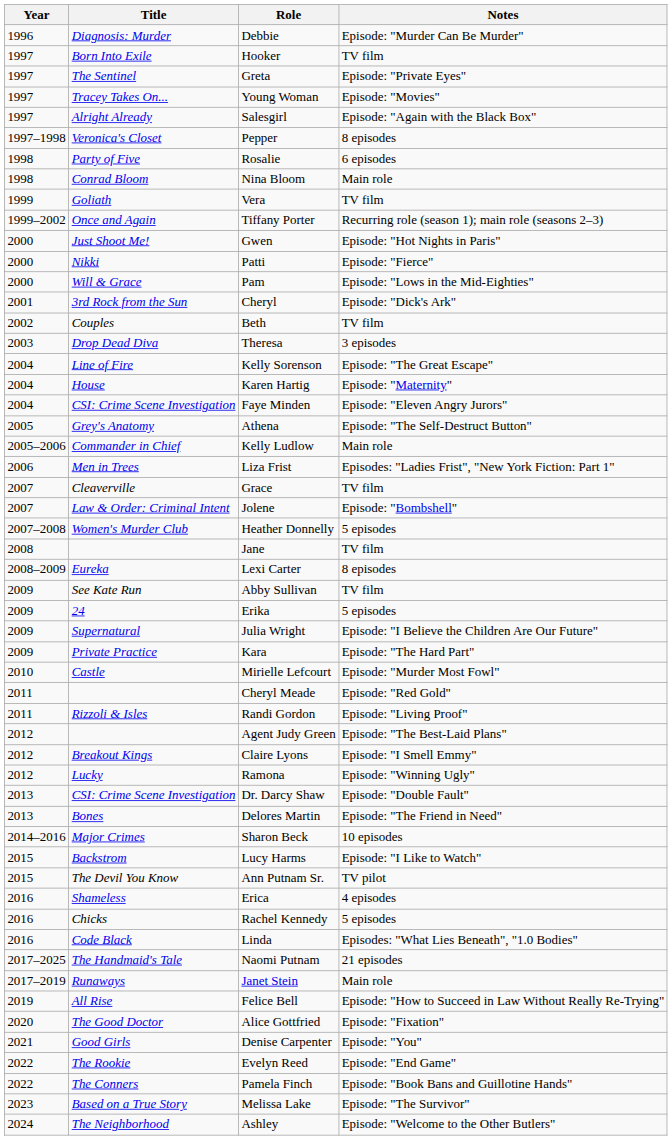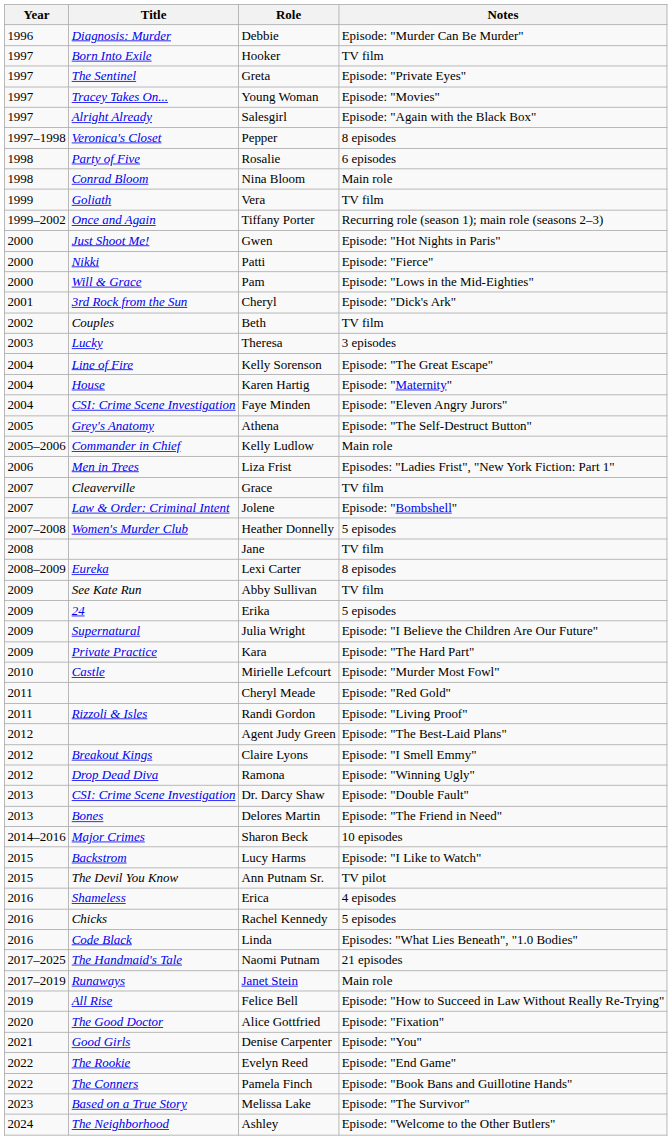Theresa | Title: Drop Dead Diva -> Lucky
Ramona | Title: Lucky -> Drop Dead Diva
